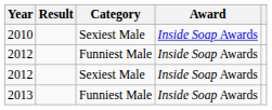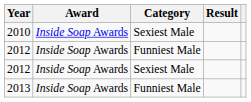columns swapped: Award <-> Result
